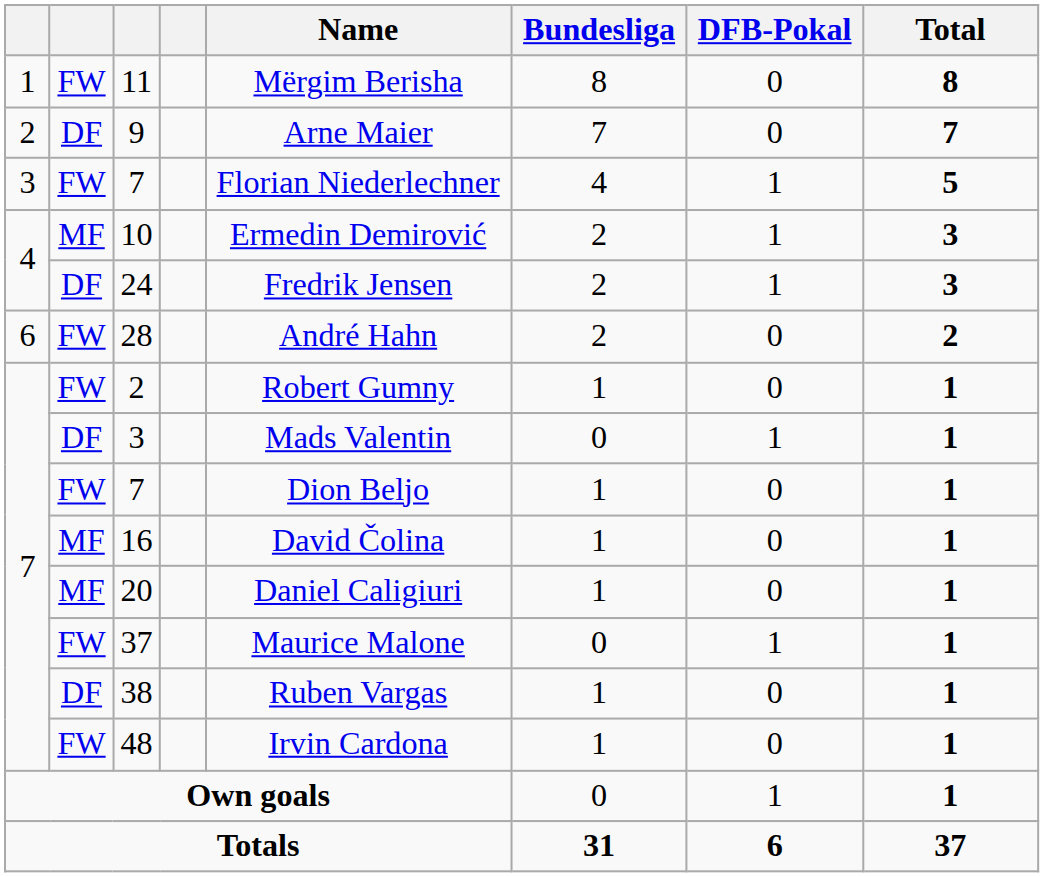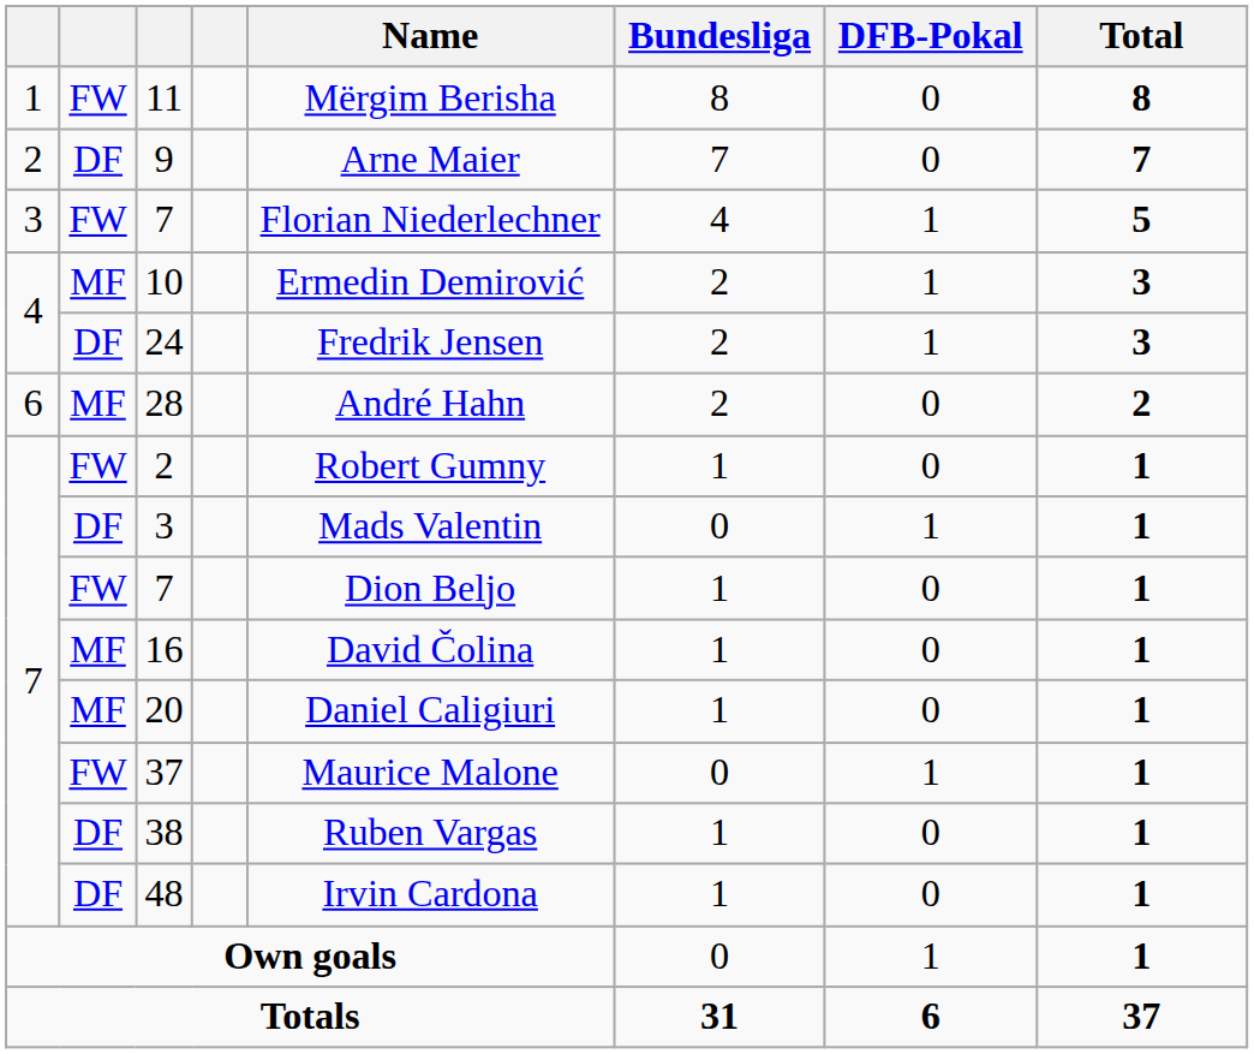28 | column 2: FW -> MF
48 | column 2: FW -> DF
